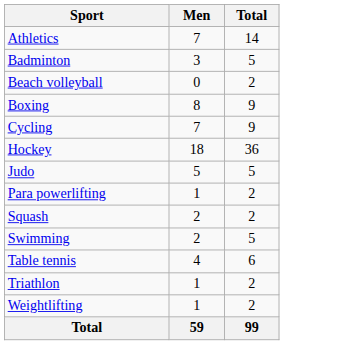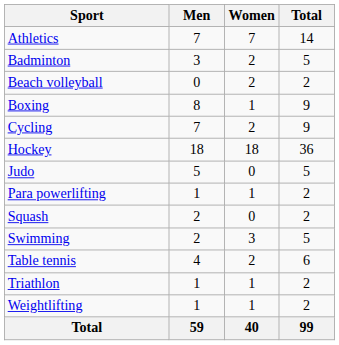+ column: Women | 7 | 2 | 2 | 1 | 2 | 18 | 0 | 1 | 0 | 3 | 2 | 1 | 1 | 40
